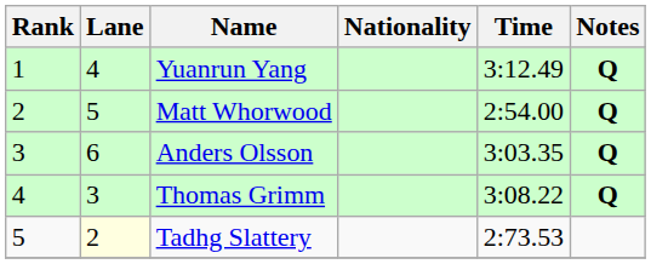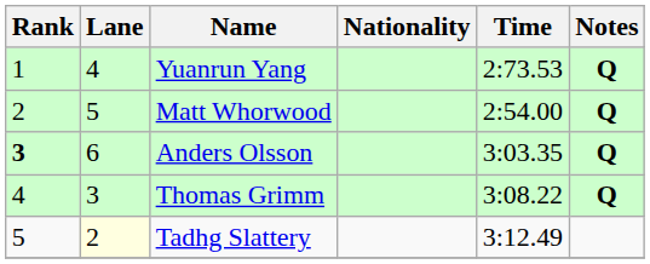Yuanrun Yang | Time: 3:12.49 -> 2:73.53
Anders Olsson | Rank: normal -> bold
Tadhg Slattery | Time: 2:73.53 -> 3:12.49
